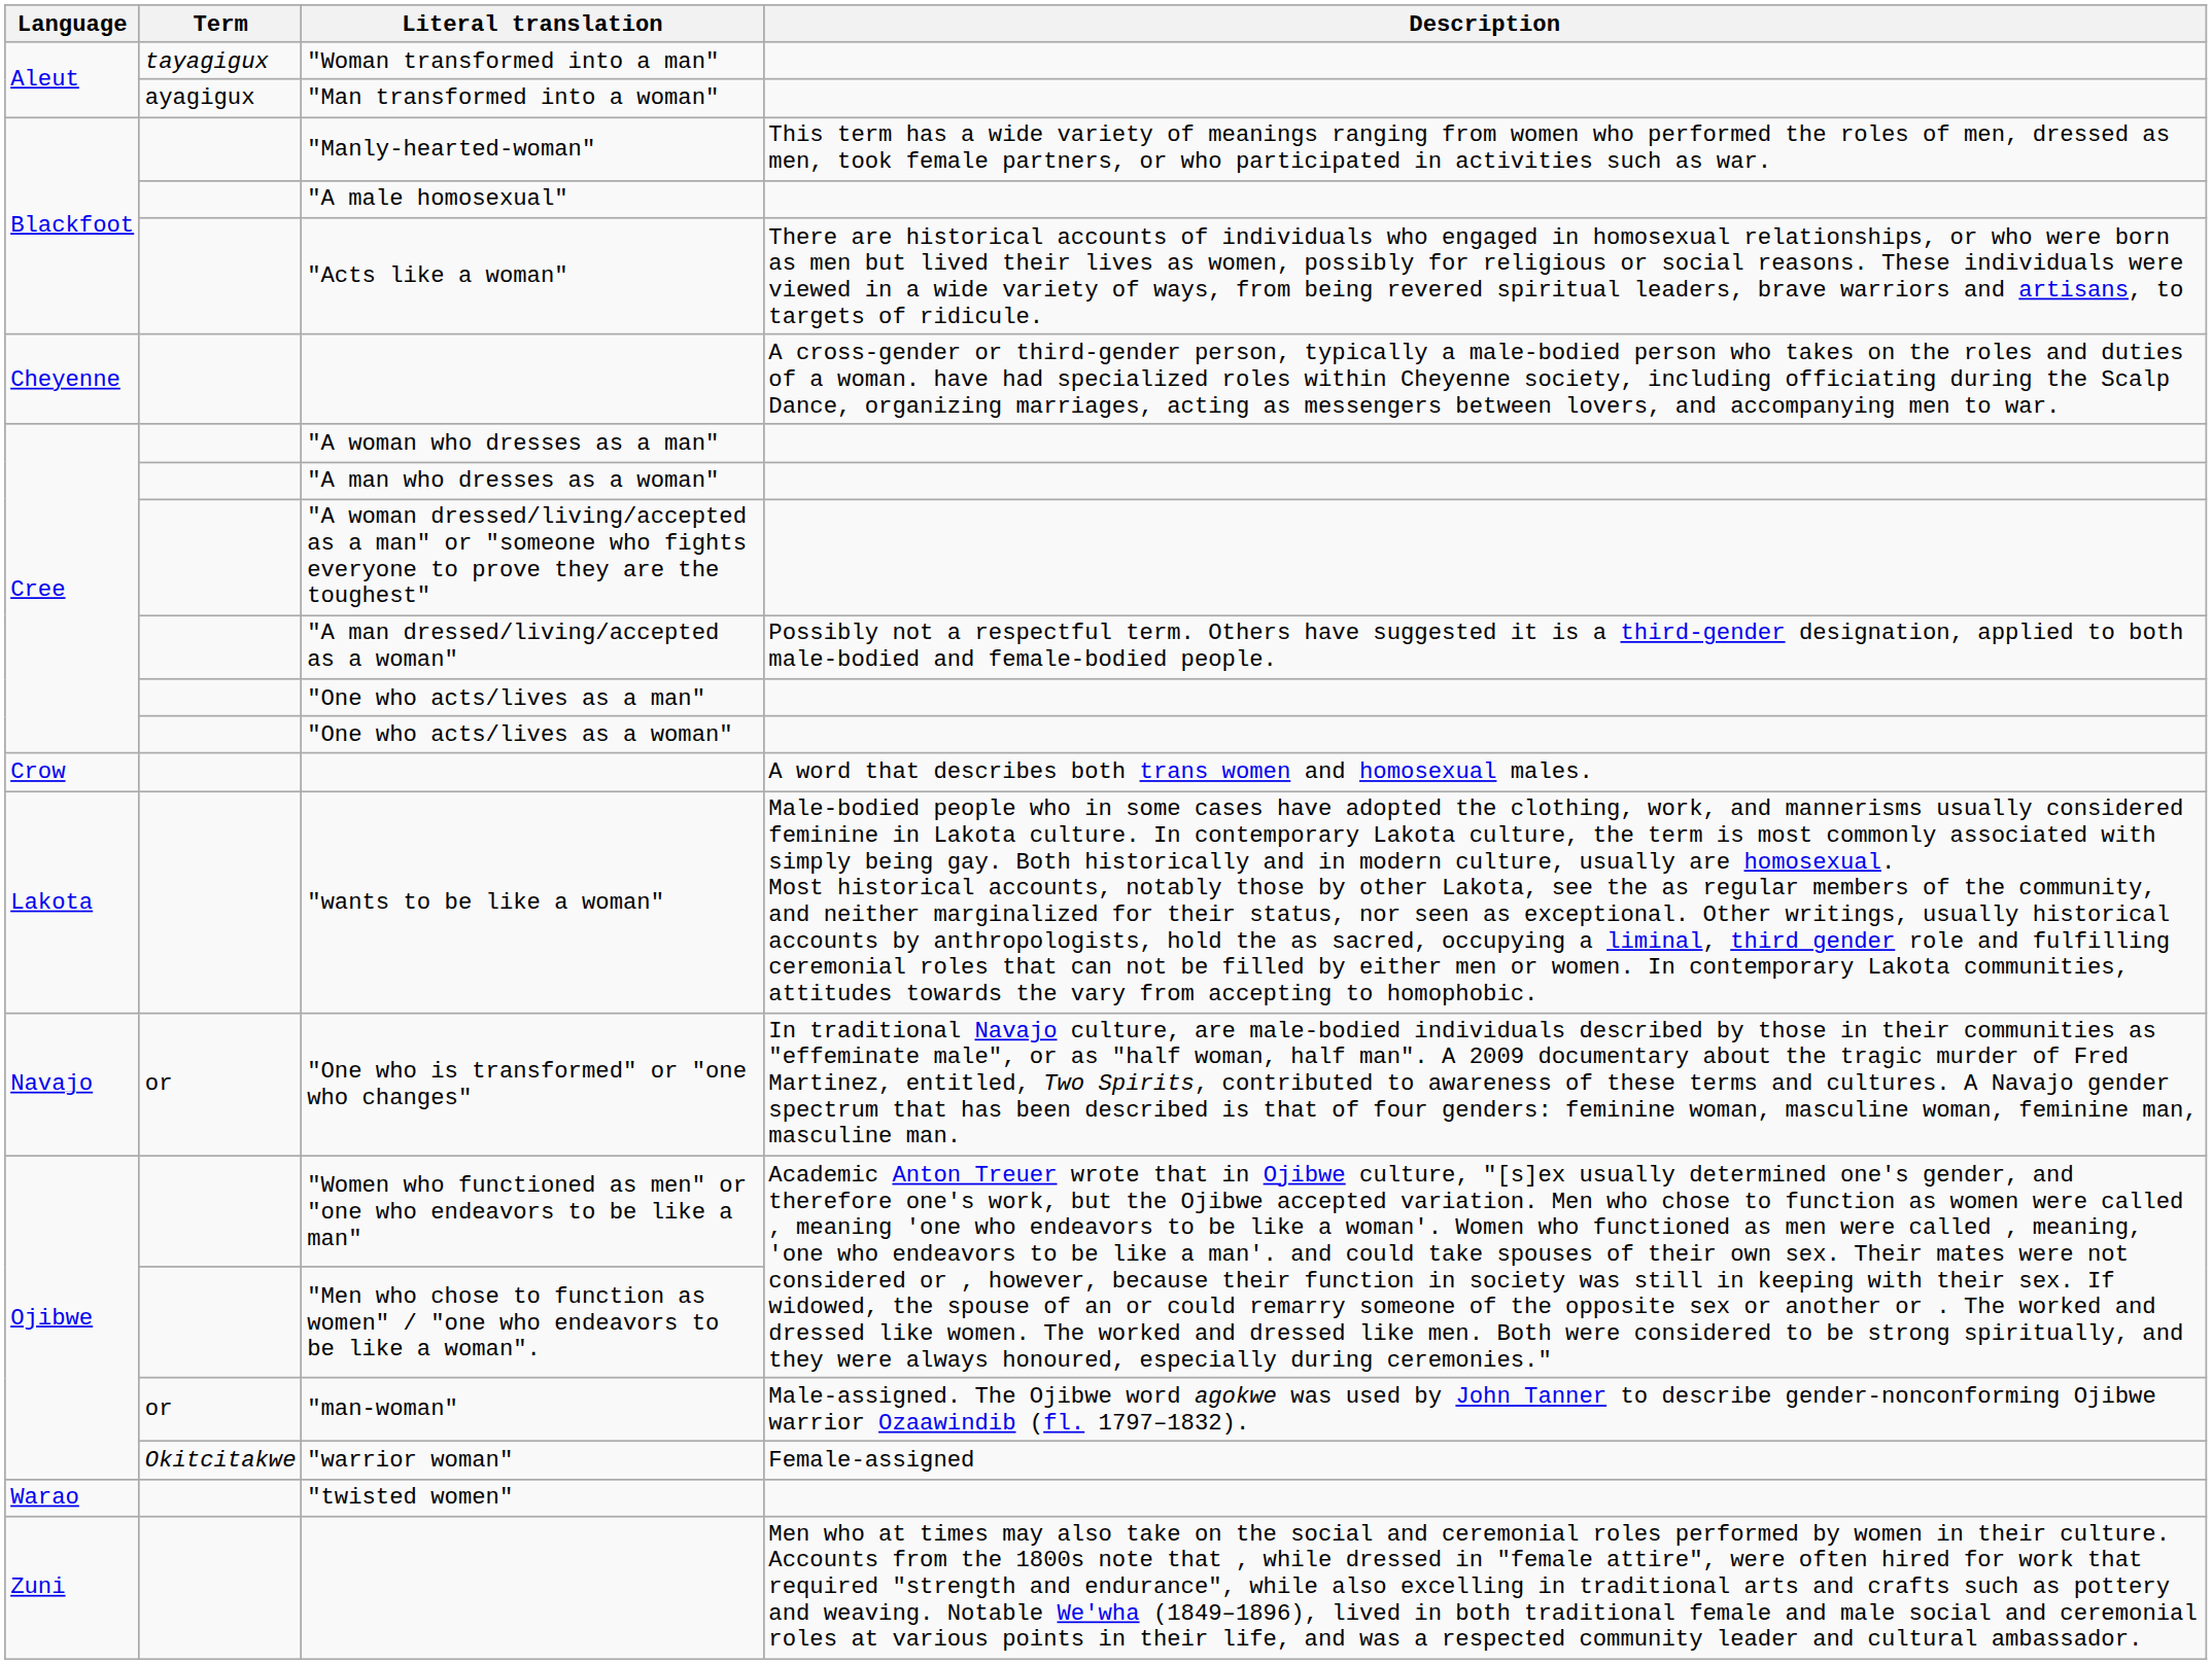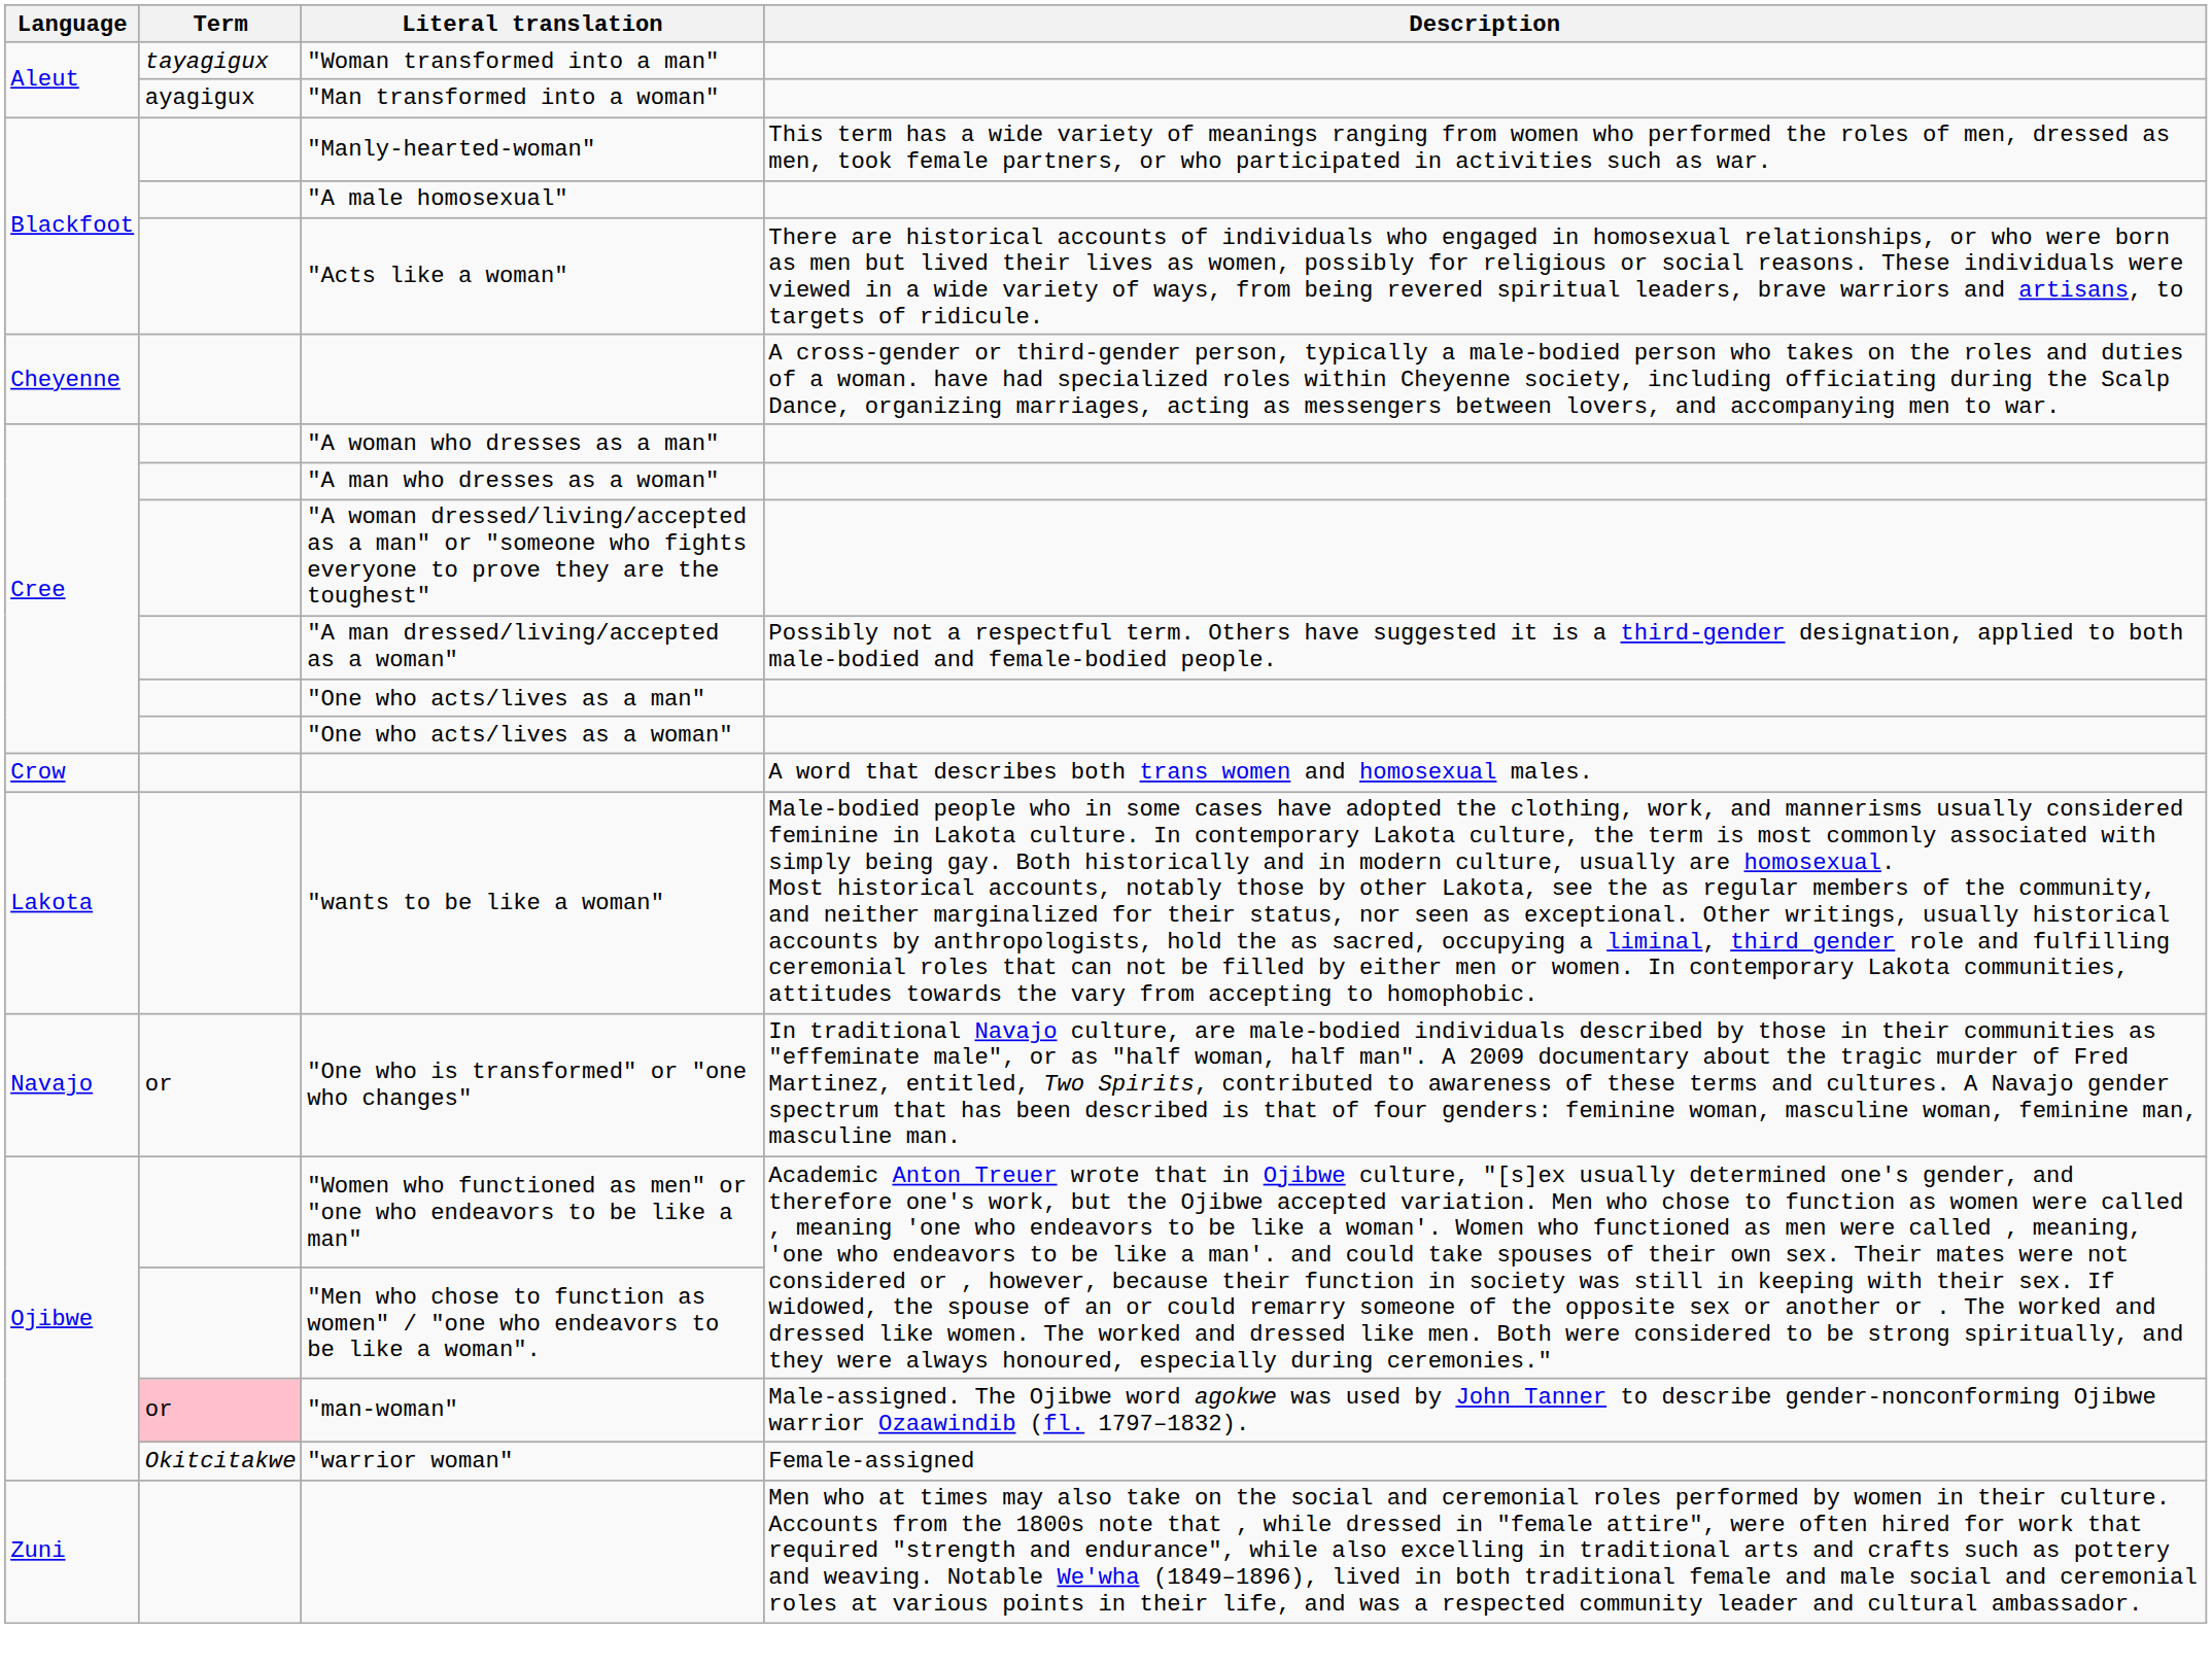"man-woman" | Term: no background -> pink background
- row: Warao | "twisted women"
